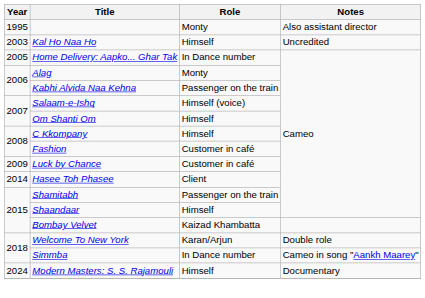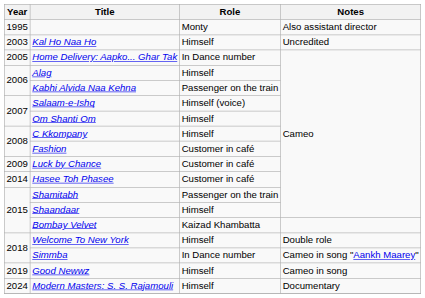Alag | Role: Monty -> Himself
Hasee Toh Phasee | Role: Client -> Customer in café
Welcome To New York | Role: Karan/Arjun -> Himself
+ row: 2019 | Good Newwz | Himself | Cameo in song
